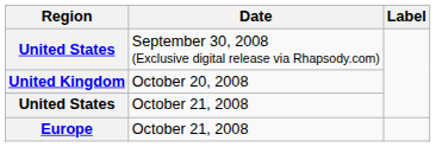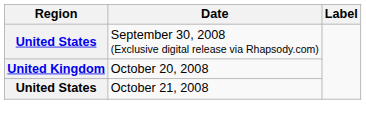- row: Europe | October 21, 2008
